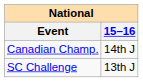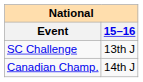rows swapped: Canadian Champ. <-> SC Challenge
